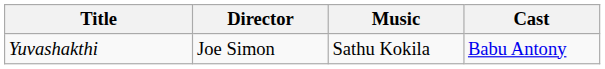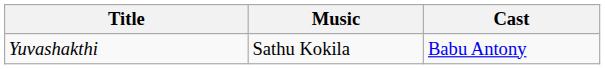- column: Director | Joe Simon
